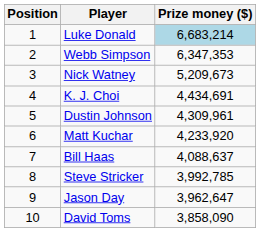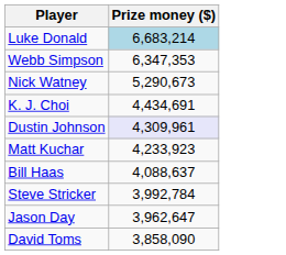- column: Position | 1 | 2 | 3 | 4 | 5 | 6 | 7 | 8 | 9 | 10
Nick Watney | Prize money ($): 5,209,673 -> 5,290,673
Dustin Johnson | Prize money ($): no background -> lavender background
Matt Kuchar | Prize money ($): 4,233,920 -> 4,233,923
Steve Stricker | Prize money ($): 3,992,785 -> 3,992,784
